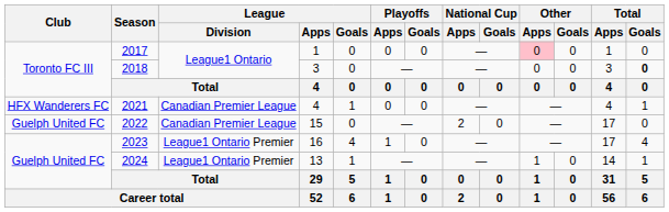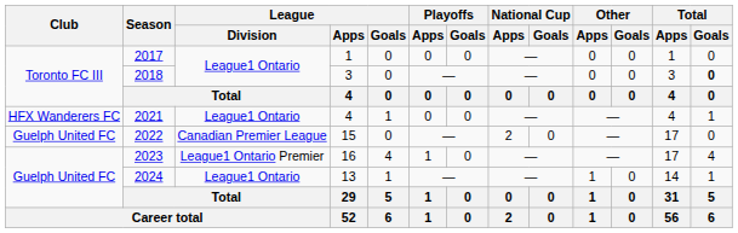2017 | Other / Apps: pink background -> no background
2021 | League / Division: Canadian Premier League -> League1 Ontario
2024 | League / Division: League1 Ontario Premier -> League1 Ontario
